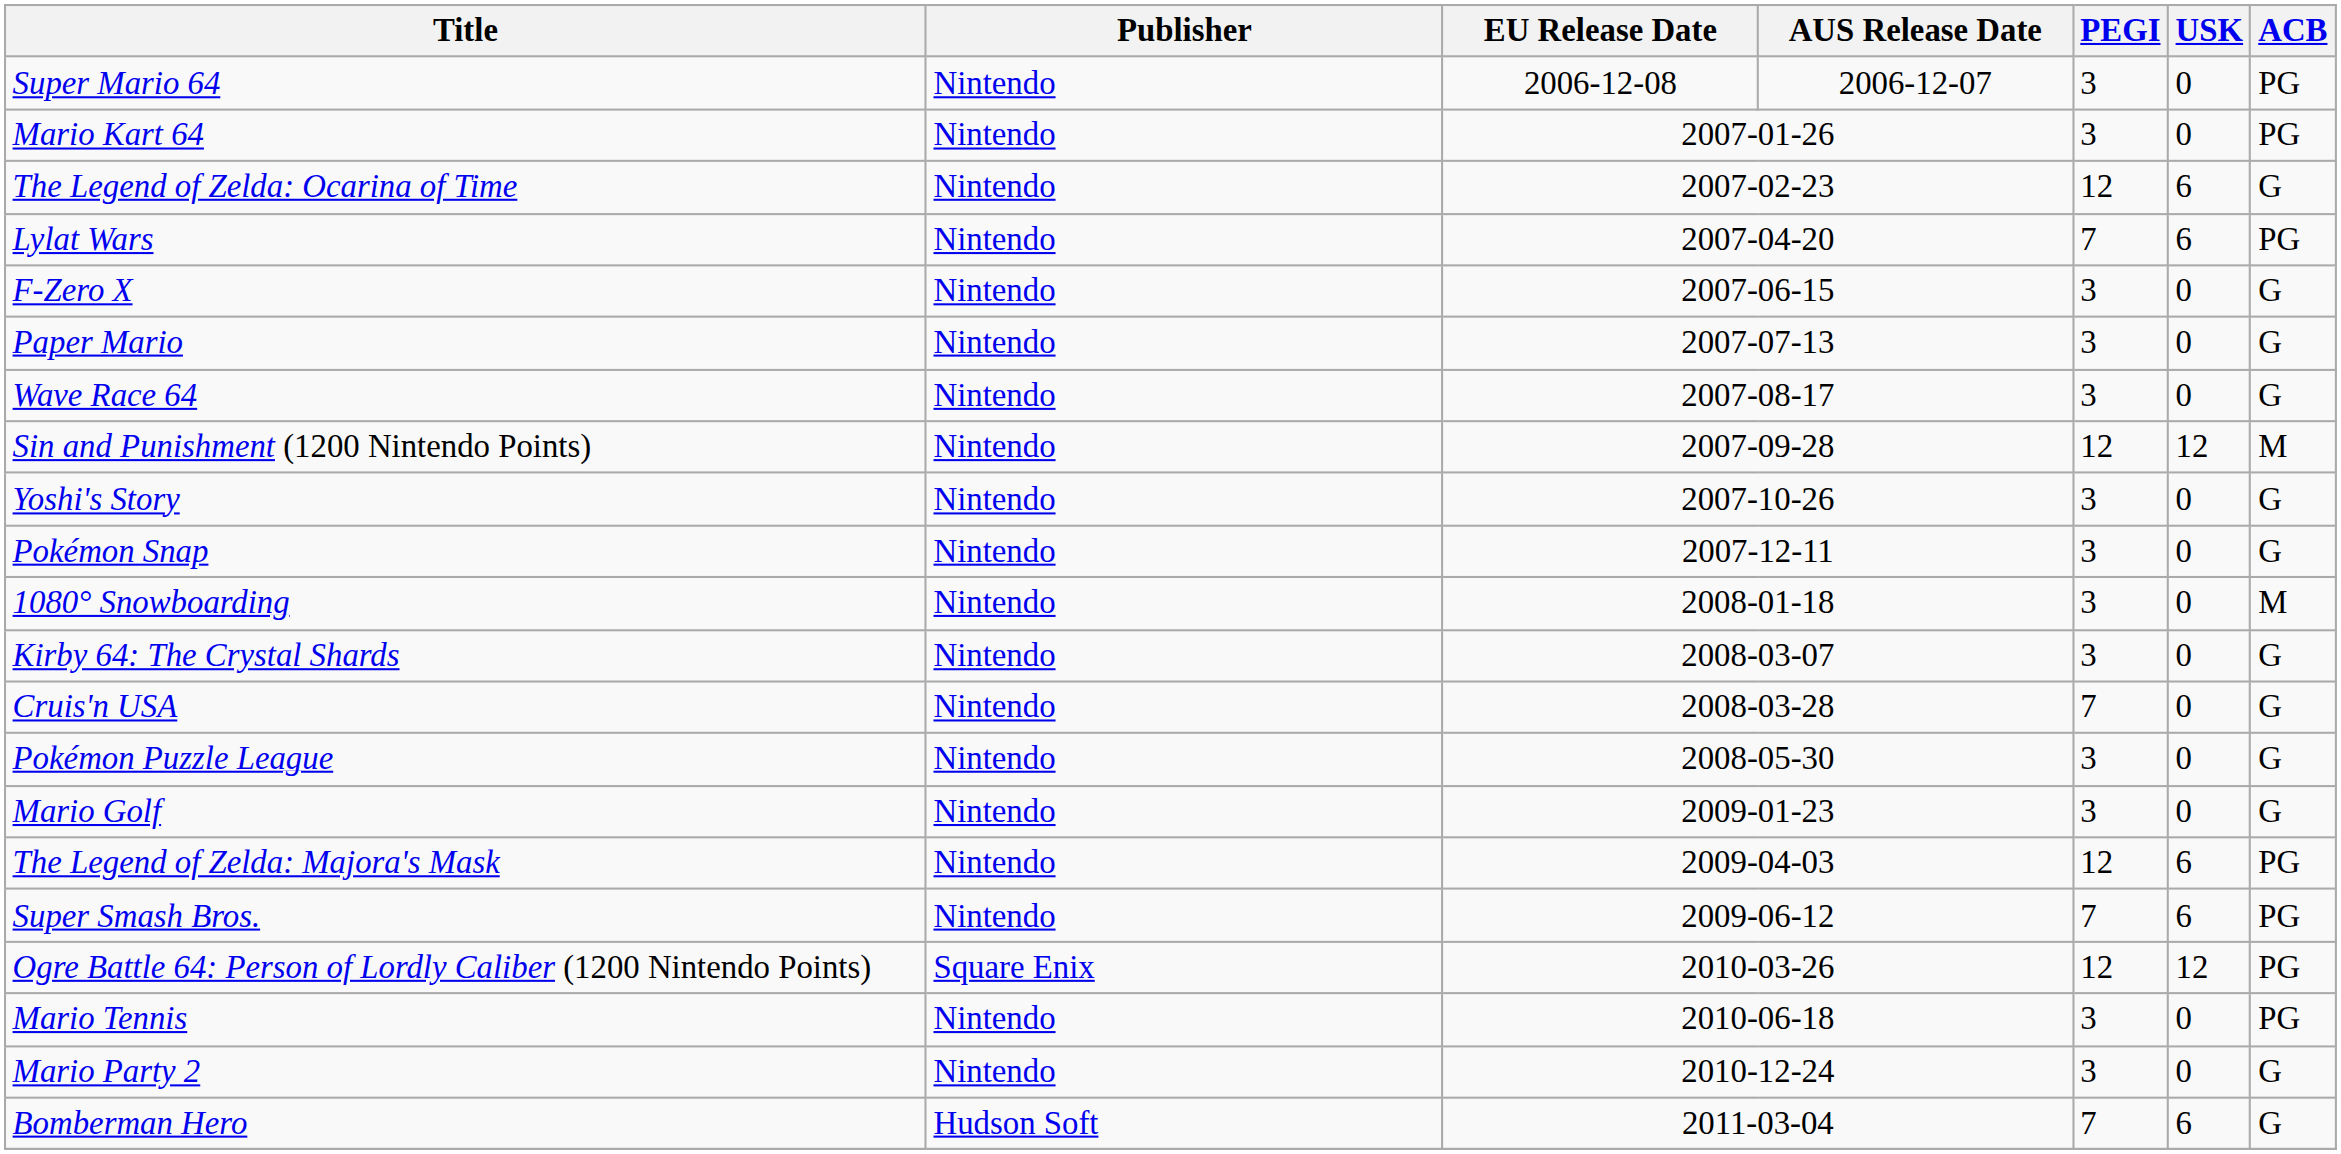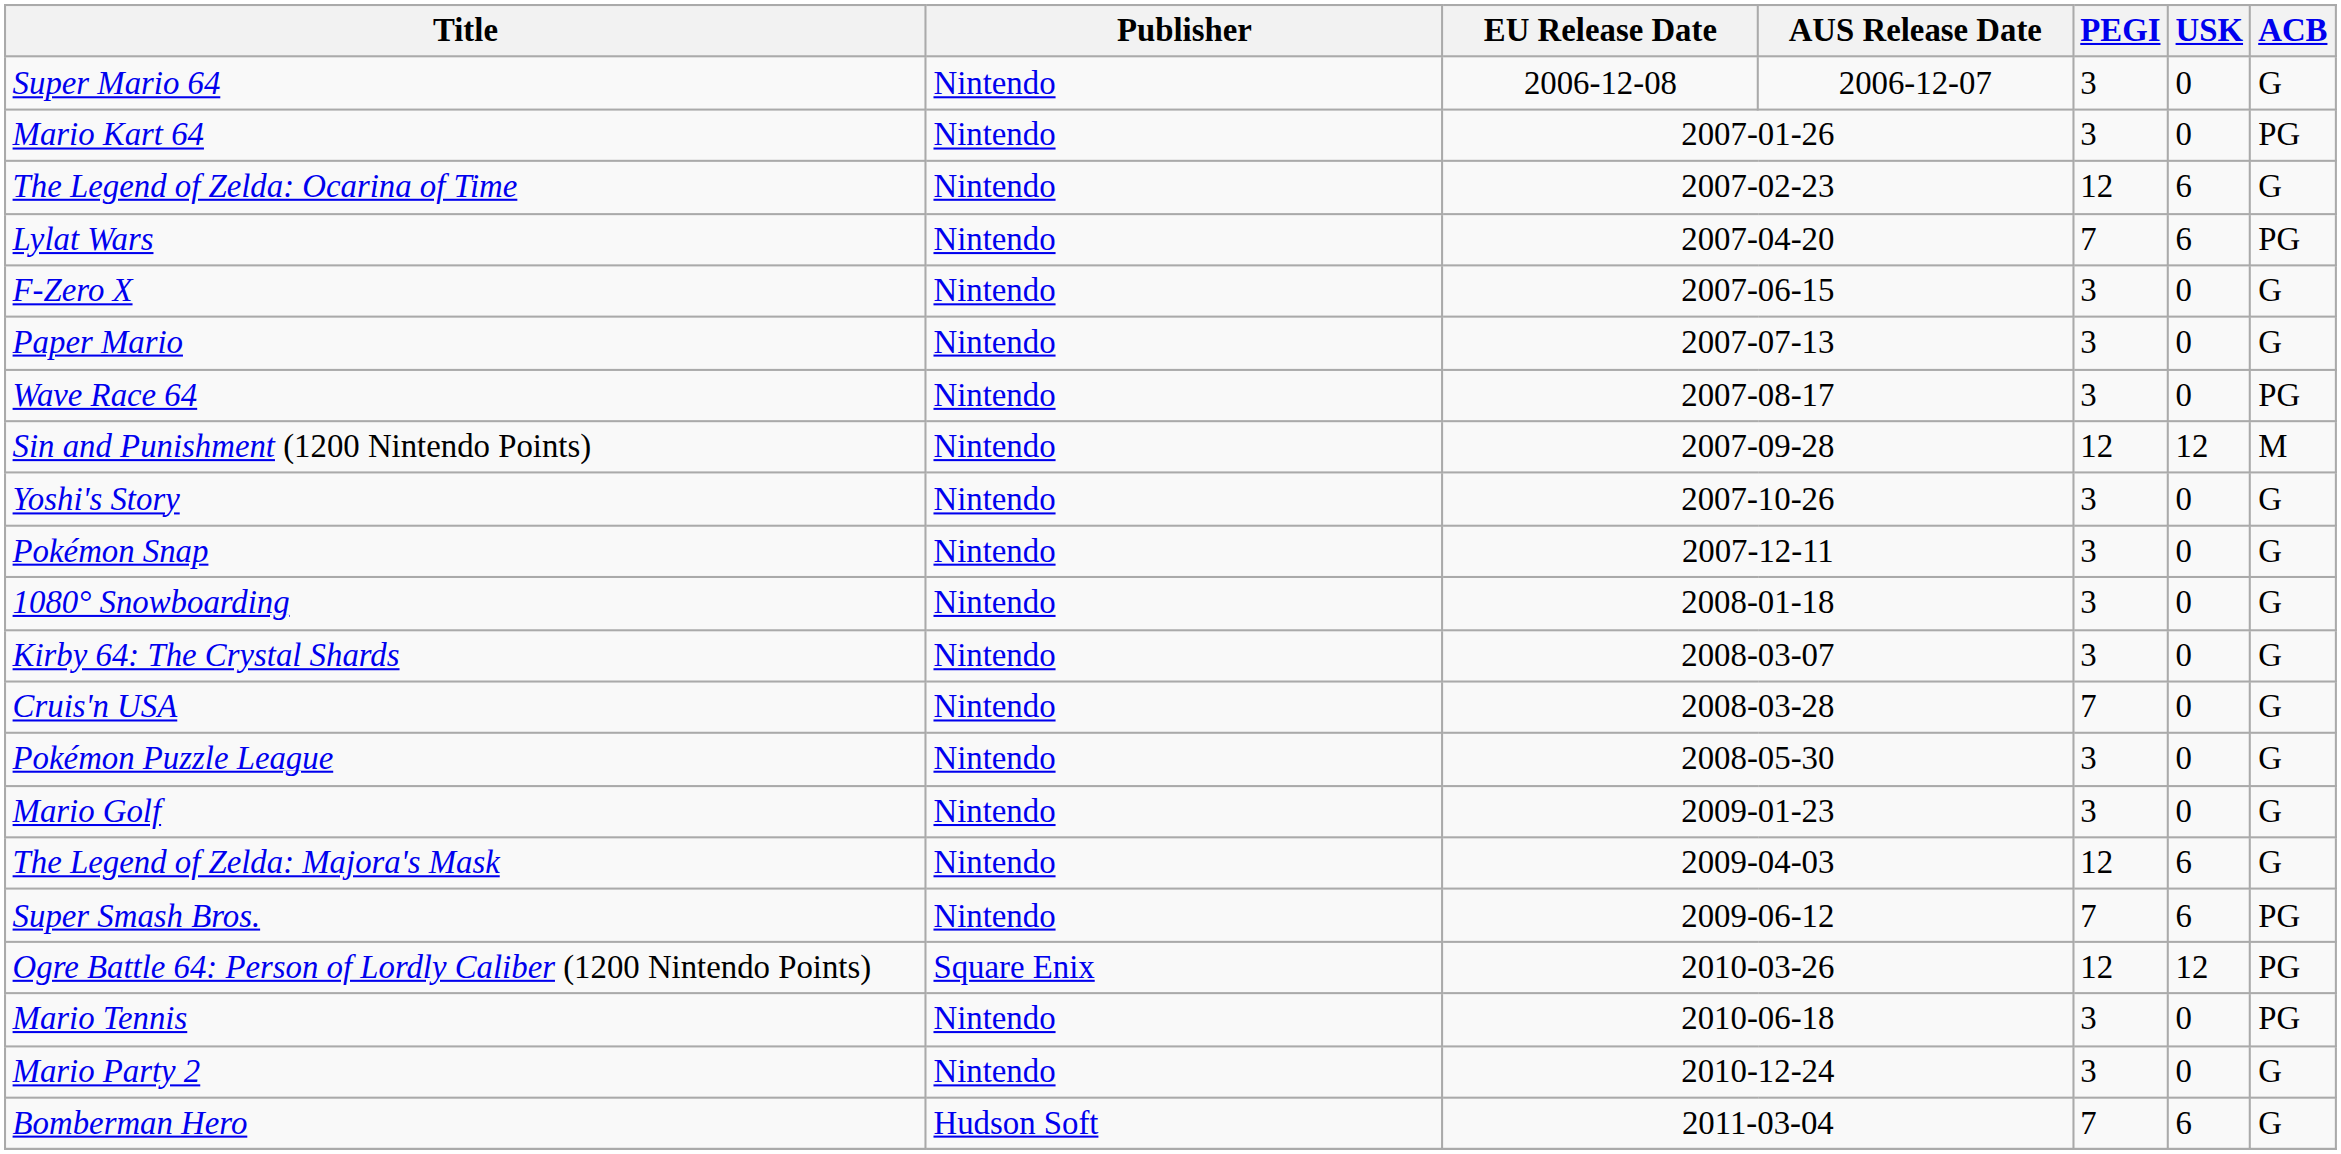Super Mario 64 | ACB: PG -> G
Wave Race 64 | ACB: G -> PG
1080° Snowboarding | ACB: M -> G
The Legend of Zelda: Majora's Mask | ACB: PG -> G
